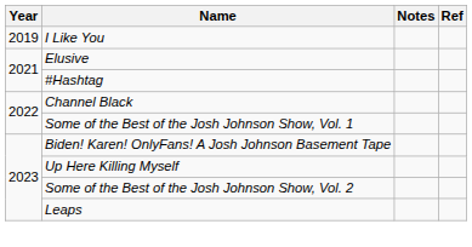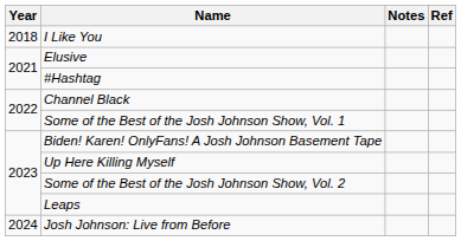I Like You | Year: 2019 -> 2018
+ row: 2024 | Josh Johnson: Live from Before
